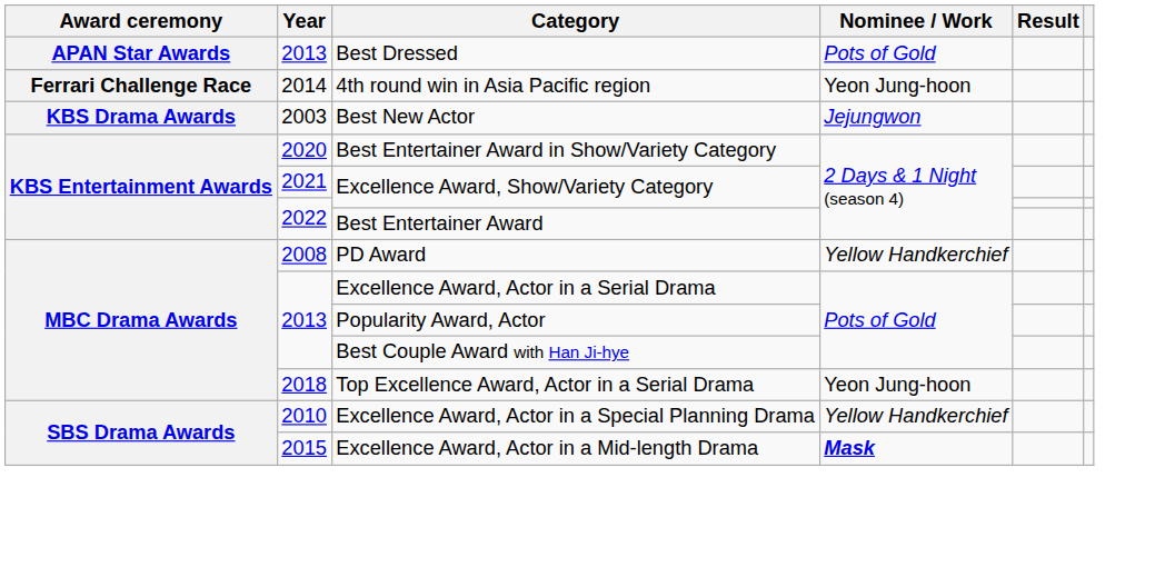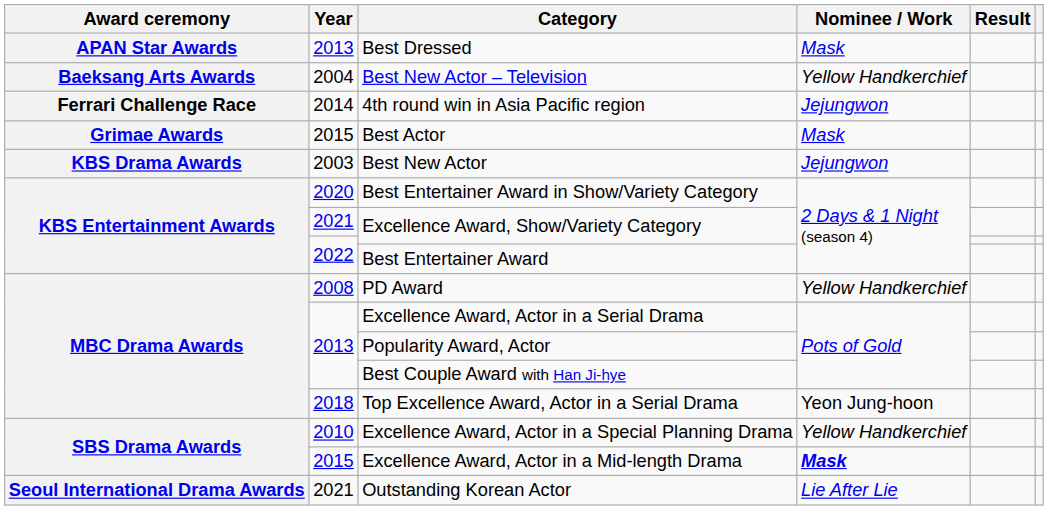Best Dressed | Nominee / Work: Pots of Gold -> Mask
+ row: Baeksang Arts Awards | 2004 | Best New Actor – Television | Yellow Handkerchief
4th round win in Asia Pacific region | Nominee / Work: Yeon Jung-hoon -> Jejungwon
+ row: Grimae Awards | 2015 | Best Actor | Mask
+ row: Seoul International Drama Awards | 2021 | Outstanding Korean Actor | Lie After Lie
